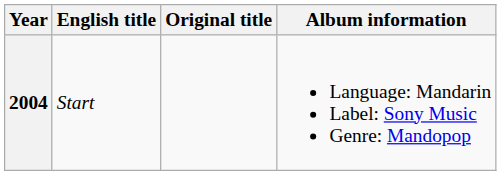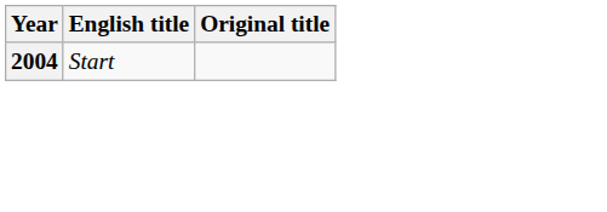- column: Album information | Language: Mandarin Label: Sony Music Genre: Mandopop
